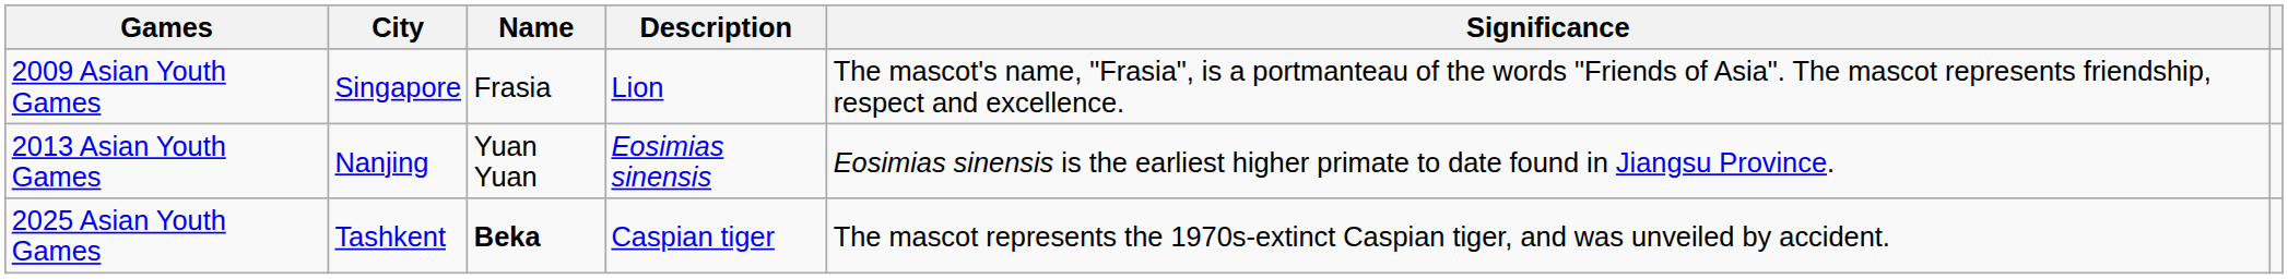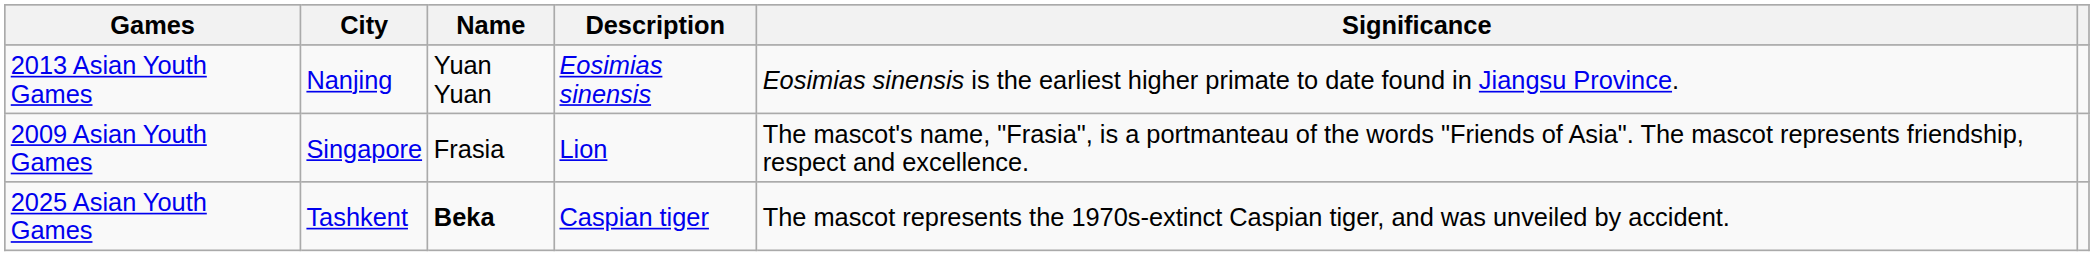rows swapped: 2009 Asian Youth Games <-> 2013 Asian Youth Games
